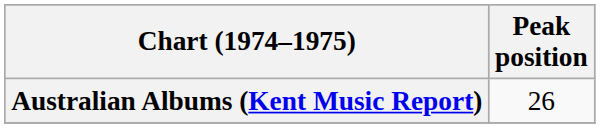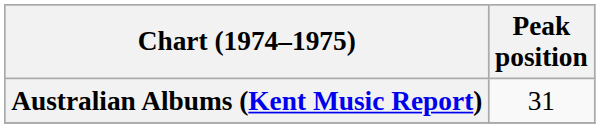Australian Albums (Kent Music Report) | Peak position: 26 -> 31
